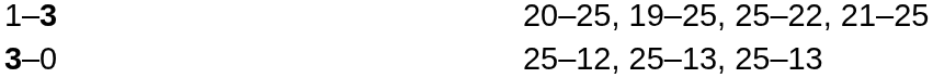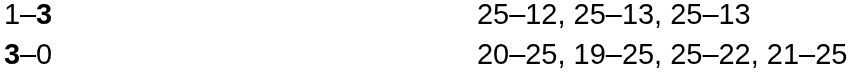1–3 | column 4: 20–25, 19–25, 25–22, 21–25 -> 25–12, 25–13, 25–13
3–0 | column 4: 25–12, 25–13, 25–13 -> 20–25, 19–25, 25–22, 21–25
